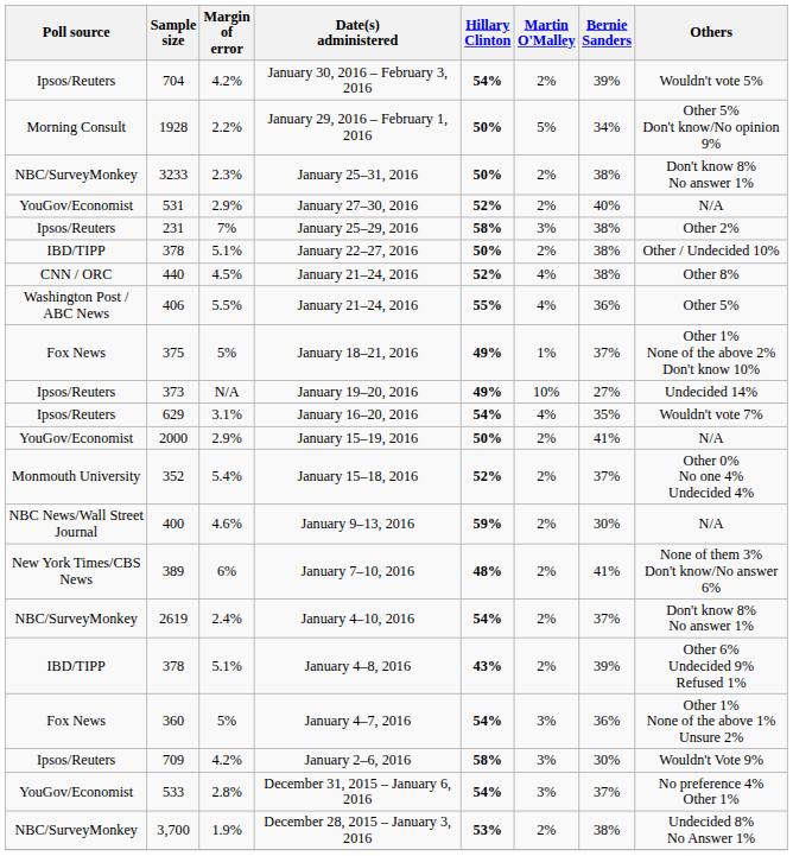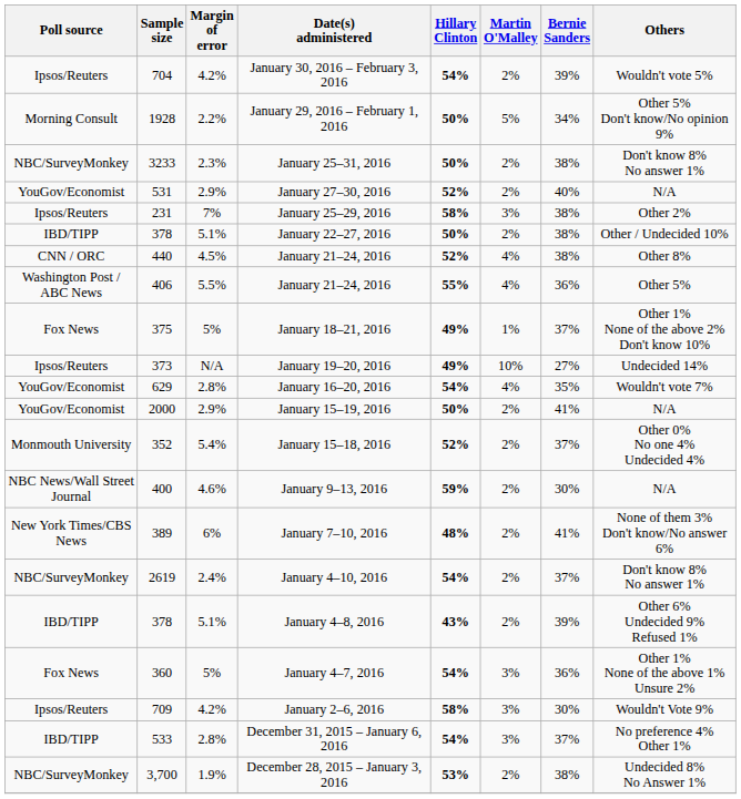January 16–20, 2016 | Poll source: Ipsos/Reuters -> YouGov/Economist
January 16–20, 2016 | Margin of error: 3.1% -> 2.8%
December 31, 2015 – January 6, 2016 | Poll source: YouGov/Economist -> IBD/TIPP
